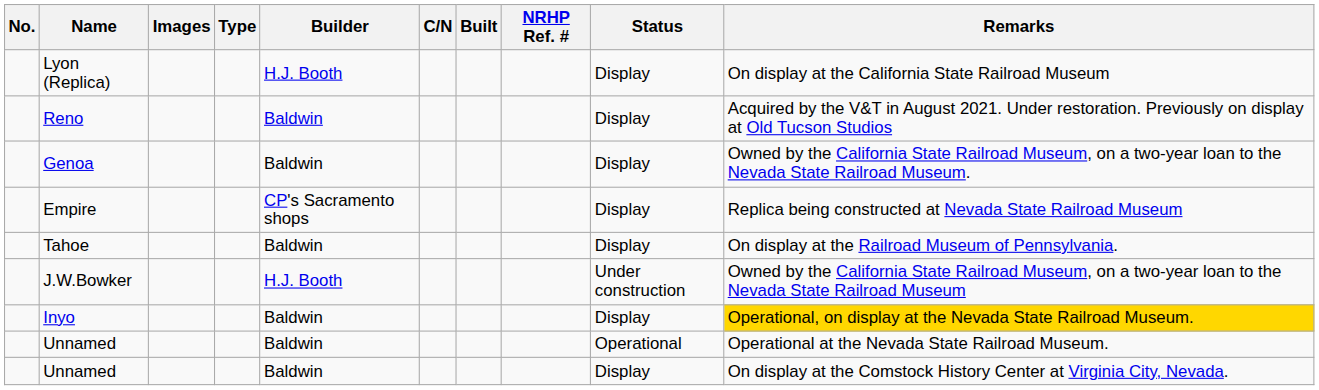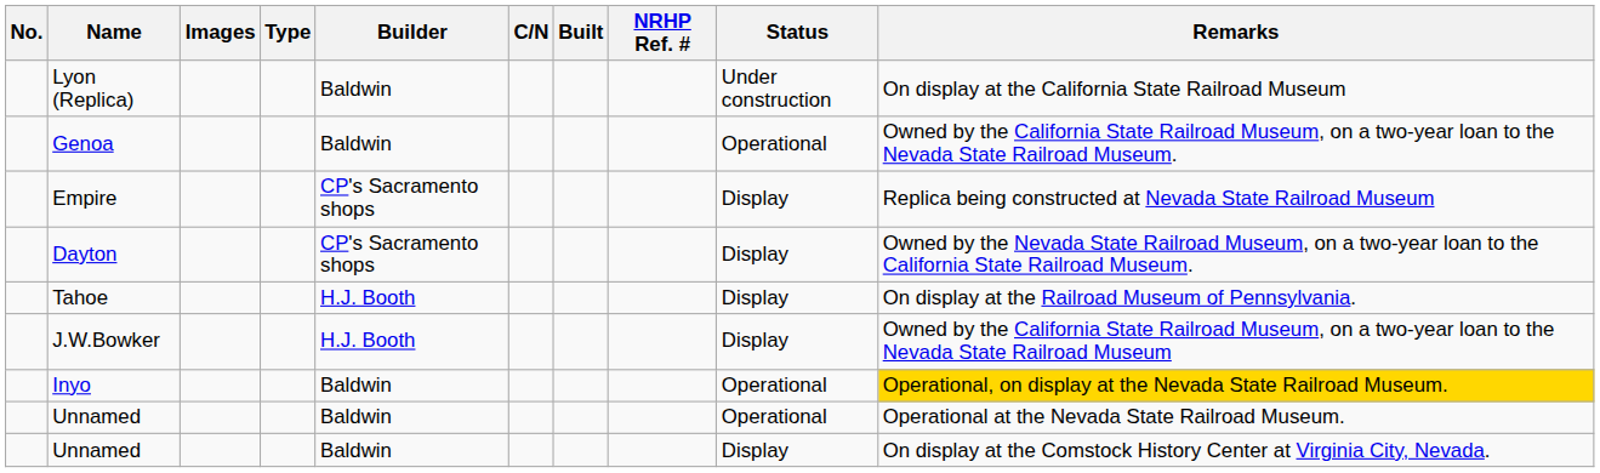Lyon (Replica) | Builder: H.J. Booth -> Baldwin
Lyon (Replica) | Status: Display -> Under construction
- row: Reno | Baldwin | Display | Acquired by the V&T in August 2021. Under restoration. Previously on display at Old Tucson Studios
Genoa | Status: Display -> Operational
+ row: Dayton | CP's Sacramento shops | Display | Owned by the Nevada State Railroad Museum, on a two-year loan to the California State Railroad Museum.
Tahoe | Builder: Baldwin -> H.J. Booth
J.W.Bowker | Status: Under construction -> Display
Inyo | Status: Display -> Operational
